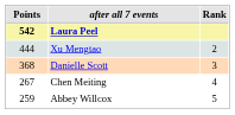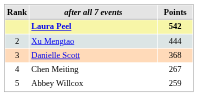columns swapped: Rank <-> Points
